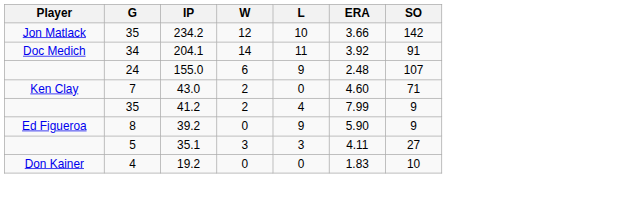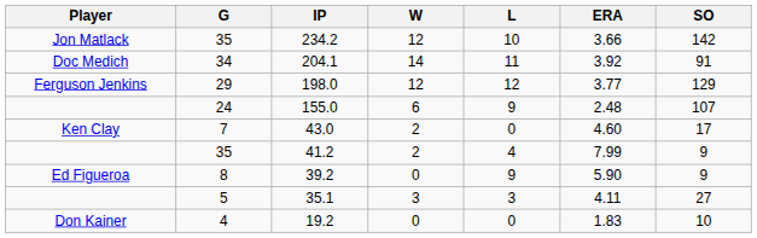+ row: Ferguson Jenkins | 29 | 198.0 | 12 | 12 | 3.77 | 129
43.0 | SO: 71 -> 17
